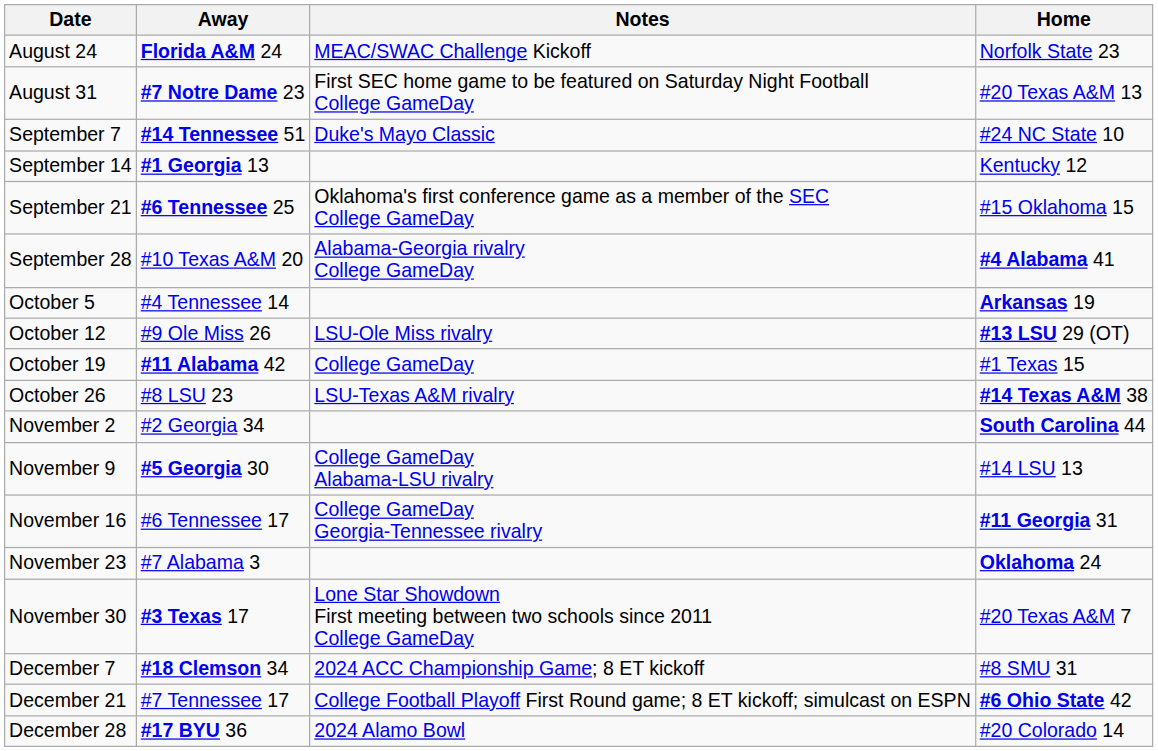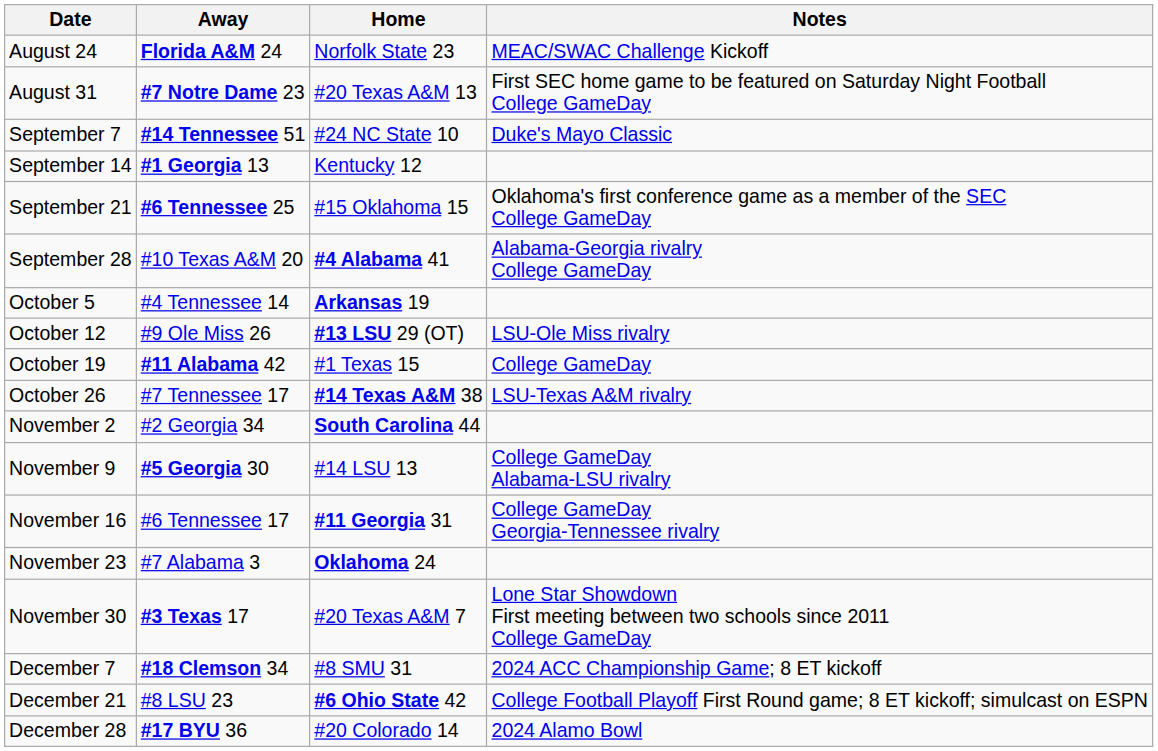columns swapped: Home <-> Notes
October 26 | Away: #8 LSU 23 -> #7 Tennessee 17
December 21 | Away: #7 Tennessee 17 -> #8 LSU 23
